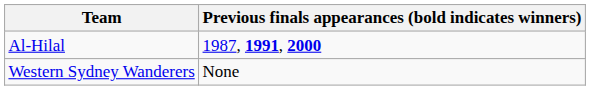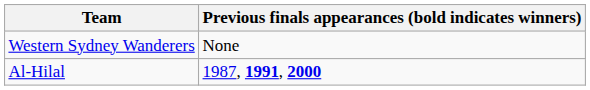rows swapped: Western Sydney Wanderers <-> Al-Hilal
